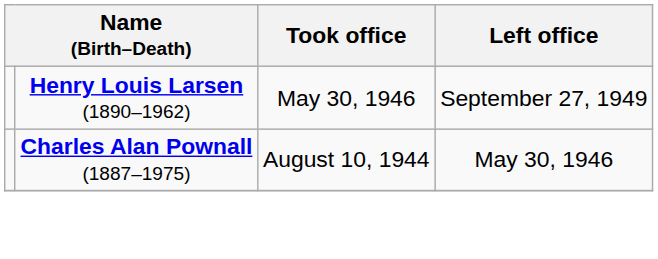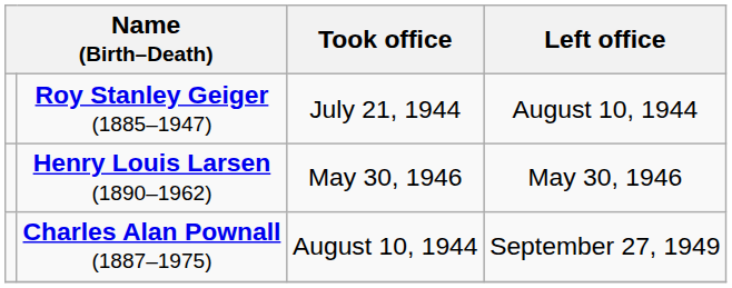+ row: Roy Stanley Geiger (1885–1947) | July 21, 1944 | August 10, 1944
Henry Louis Larsen (1890–1962) | Left office: September 27, 1949 -> May 30, 1946
Charles Alan Pownall (1887–1975) | Left office: May 30, 1946 -> September 27, 1949
